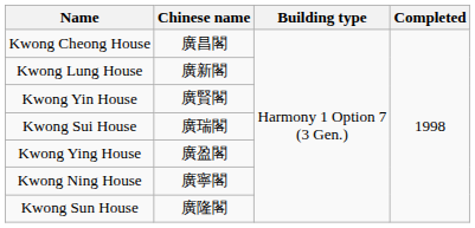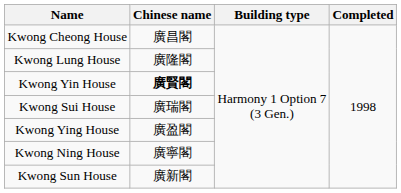Kwong Lung House | Chinese name: 廣新閣 -> 廣隆閣
Kwong Yin House | Chinese name: normal -> bold
Kwong Sun House | Chinese name: 廣隆閣 -> 廣新閣
